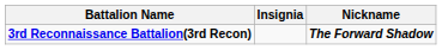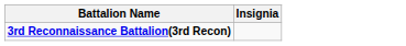- column: Nickname | The Forward Shadow
